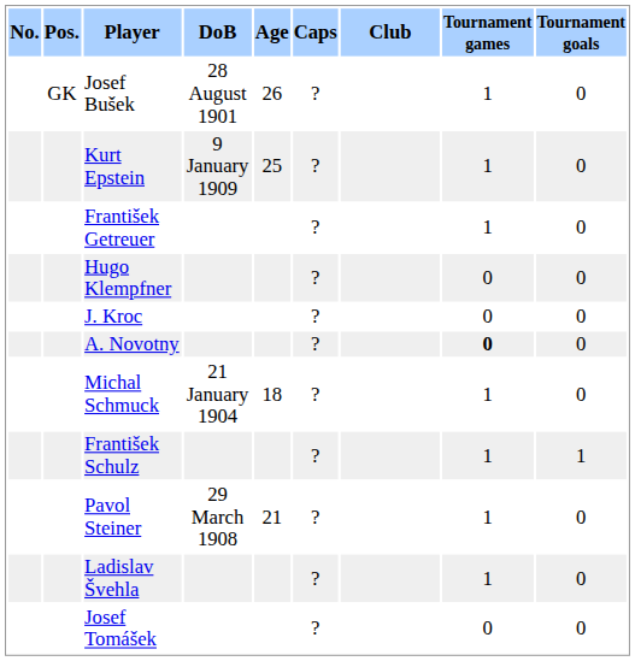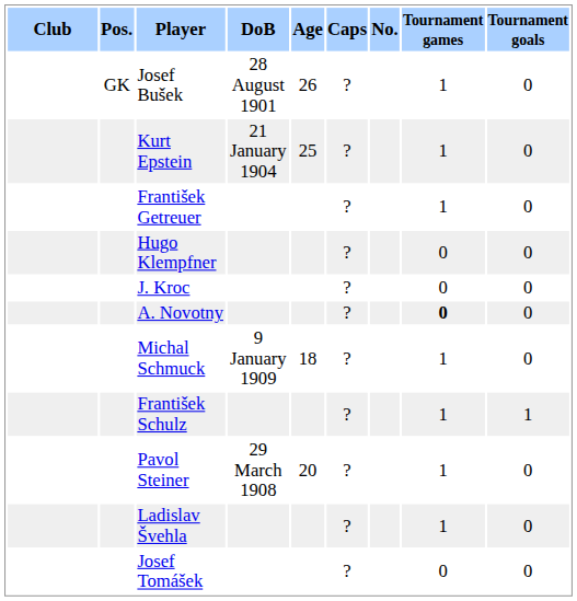columns swapped: No. <-> Club
Kurt Epstein | DoB: 9 January 1909 -> 21 January 1904
Michal Schmuck | DoB: 21 January 1904 -> 9 January 1909
Pavol Steiner | Age: 21 -> 20
